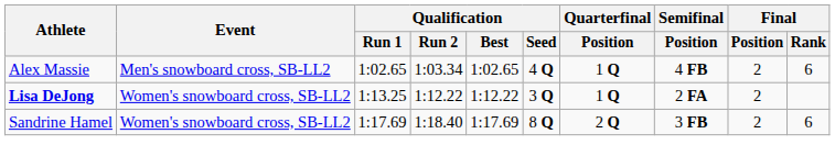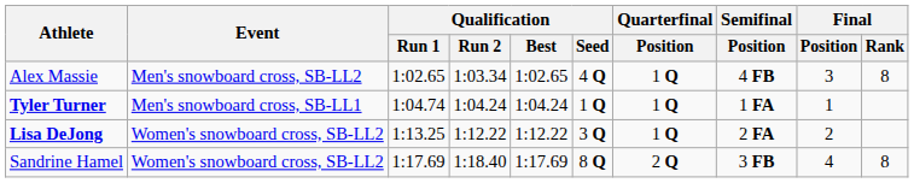Alex Massie | Final / Position: 2 -> 3
Alex Massie | Final / Rank: 6 -> 8
+ row: Tyler Turner | Men's snowboard cross, SB-LL1 | 1:04.74 | 1:04.24 | 1:04.24 | 1 Q | 1 Q | 1 FA | 1
Sandrine Hamel | Final / Position: 2 -> 4
Sandrine Hamel | Final / Rank: 6 -> 8
